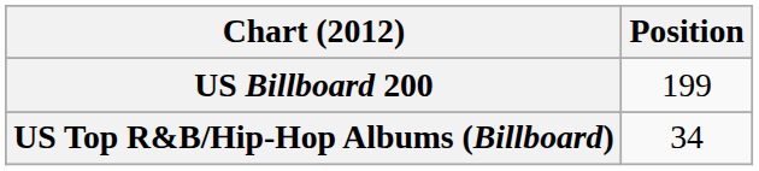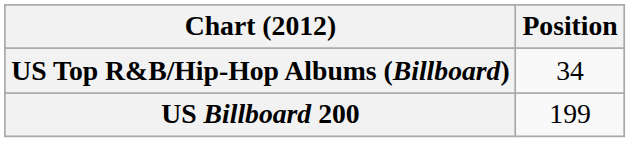rows swapped: US Billboard 200 <-> US Top R&B/Hip-Hop Albums (Billboard)
